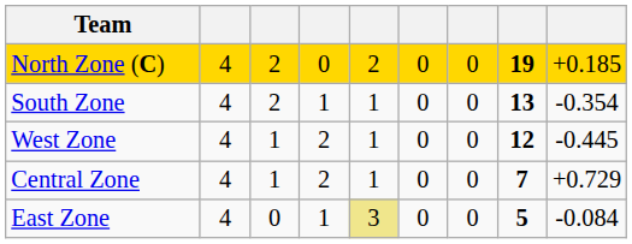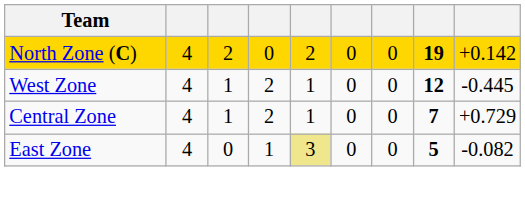North Zone (C) | column 9: +0.185 -> +0.142
- row: South Zone | 4 | 2 | 1 | 1 | 0 | 0 | 13 | -0.354
East Zone | column 9: -0.084 -> -0.082
